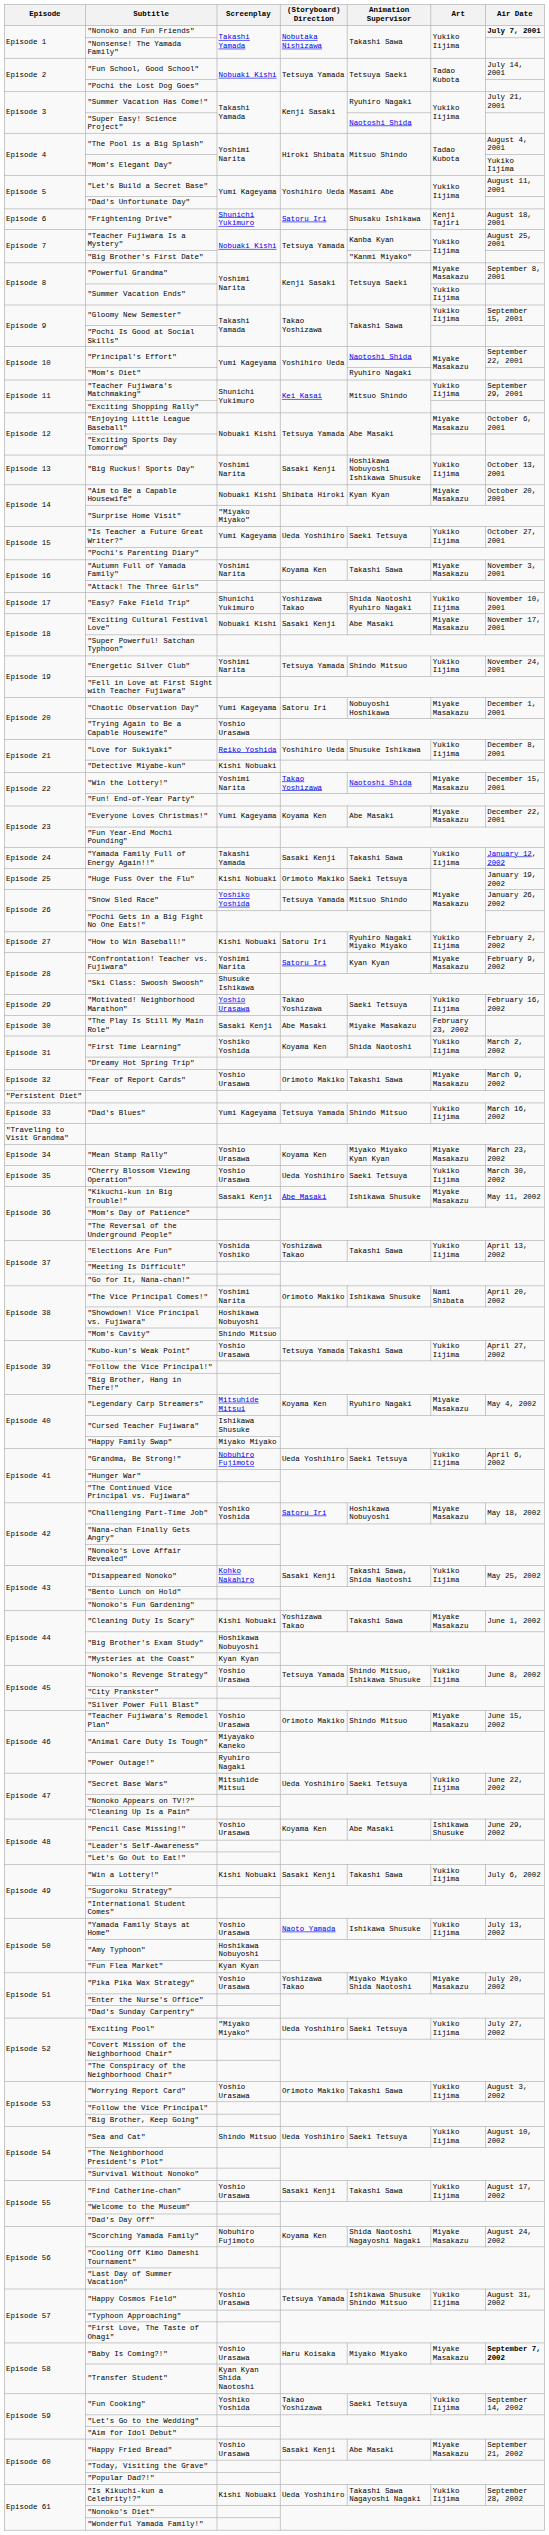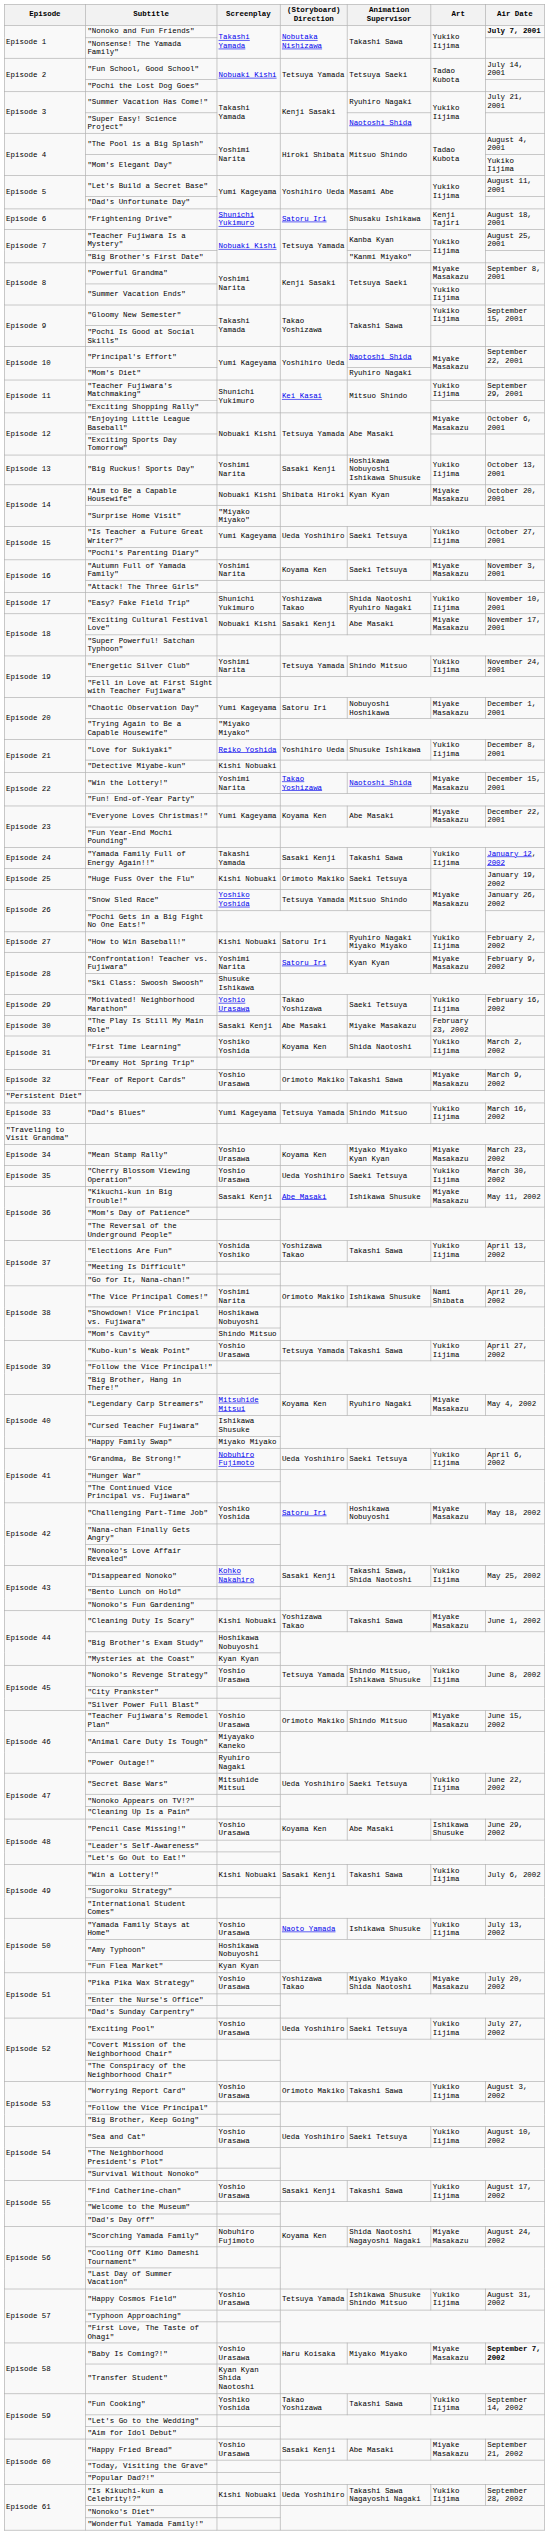"Autumn Full of Yamada Family" | Animation Supervisor: Takashi Sawa -> Saeki Tetsuya
"Trying Again to Be a Capable Housewife" | Screenplay: Yoshio Urasawa -> "Miyako Miyako"
"Exciting Pool" | Screenplay: "Miyako Miyako" -> Yoshio Urasawa
"Sea and Cat" | Screenplay: Shindo Mitsuo -> Yoshio Urasawa
"Fun Cooking" | Animation Supervisor: Saeki Tetsuya -> Takashi Sawa
